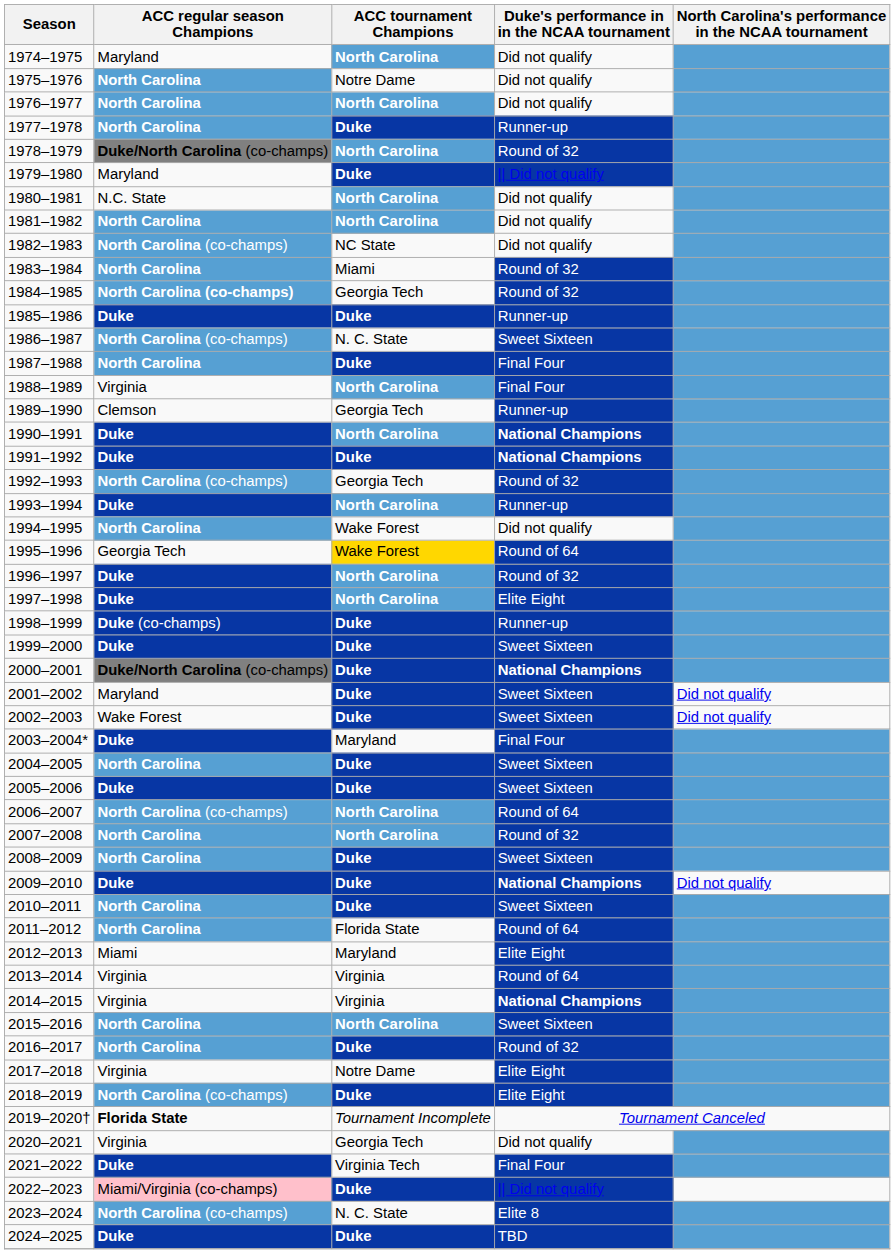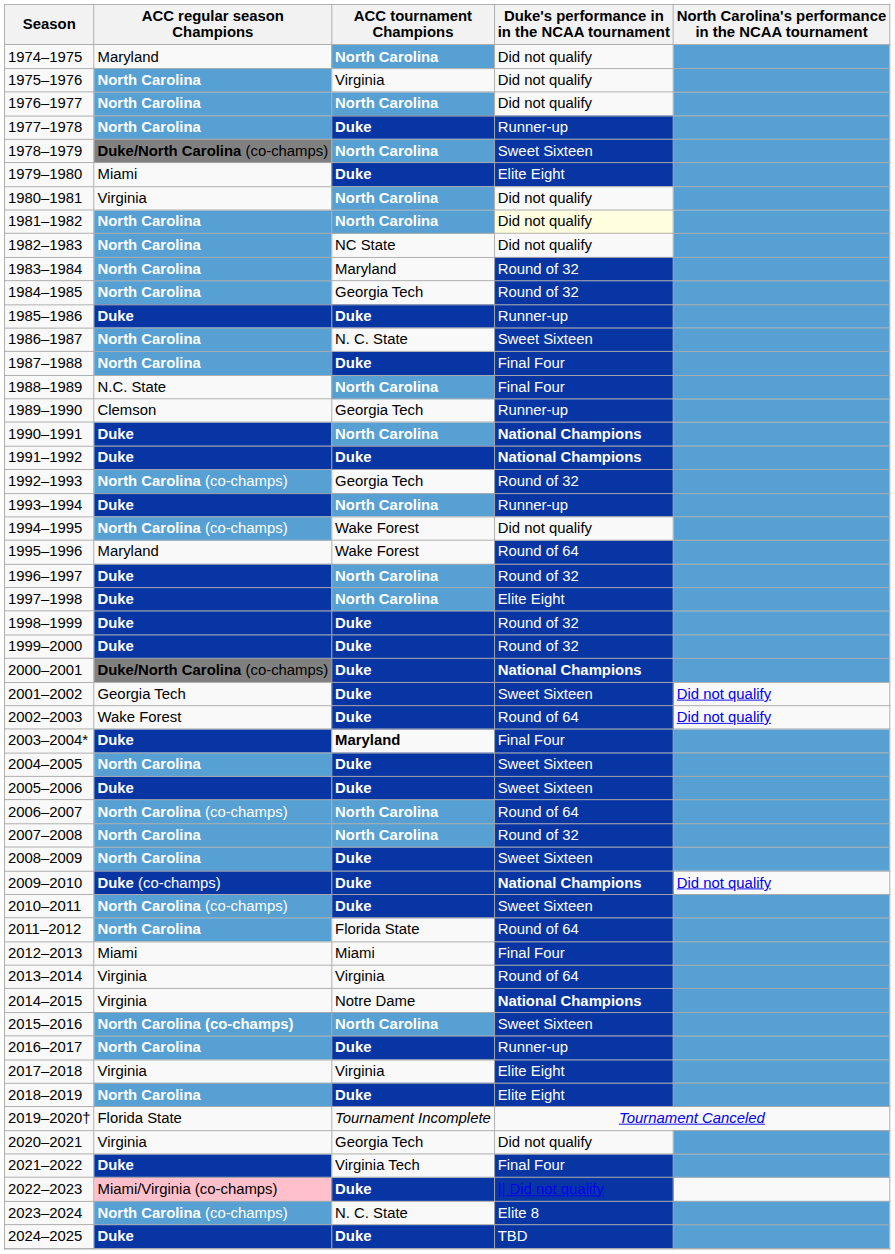1975–1976 | ACC tournament Champions: Notre Dame -> Virginia
1978–1979 | Duke's performance in in the NCAA tournament: Round of 32 -> Sweet Sixteen
1979–1980 | ACC regular season Champions: Maryland -> Miami
1979–1980 | Duke's performance in in the NCAA tournament: || Did not qualify -> Elite Eight
1980–1981 | ACC regular season Champions: N.C. State -> Virginia
1981–1982 | Duke's performance in in the NCAA tournament: no background -> lightyellow background
1982–1983 | ACC regular season Champions: North Carolina (co-champs) -> North Carolina
1983–1984 | ACC tournament Champions: Miami -> Maryland
1984–1985 | ACC regular season Champions: North Carolina (co-champs) -> North Carolina
1986–1987 | ACC regular season Champions: North Carolina (co-champs) -> North Carolina
1988–1989 | ACC regular season Champions: Virginia -> N.C. State
1994–1995 | ACC regular season Champions: North Carolina -> North Carolina (co-champs)
1995–1996 | ACC regular season Champions: Georgia Tech -> Maryland
1995–1996 | ACC tournament Champions: gold background -> no background
1998–1999 | ACC regular season Champions: Duke (co-champs) -> Duke
1998–1999 | Duke's performance in in the NCAA tournament: Runner-up -> Round of 32
1999–2000 | Duke's performance in in the NCAA tournament: Sweet Sixteen -> Round of 32
2001–2002 | ACC regular season Champions: Maryland -> Georgia Tech
2002–2003 | Duke's performance in in the NCAA tournament: Sweet Sixteen -> Round of 64
2003–2004* | ACC tournament Champions: normal -> bold
2009–2010 | ACC regular season Champions: Duke -> Duke (co-champs)
2010–2011 | ACC regular season Champions: North Carolina -> North Carolina (co-champs)
2012–2013 | ACC tournament Champions: Maryland -> Miami
2012–2013 | Duke's performance in in the NCAA tournament: Elite Eight -> Final Four
2014–2015 | ACC tournament Champions: Virginia -> Notre Dame
2015–2016 | ACC regular season Champions: North Carolina -> North Carolina (co-champs)
2016–2017 | Duke's performance in in the NCAA tournament: Round of 32 -> Runner-up
2017–2018 | ACC tournament Champions: Notre Dame -> Virginia
2018–2019 | ACC regular season Champions: North Carolina (co-champs) -> North Carolina
2019–2020† | ACC regular season Champions: bold -> normal
